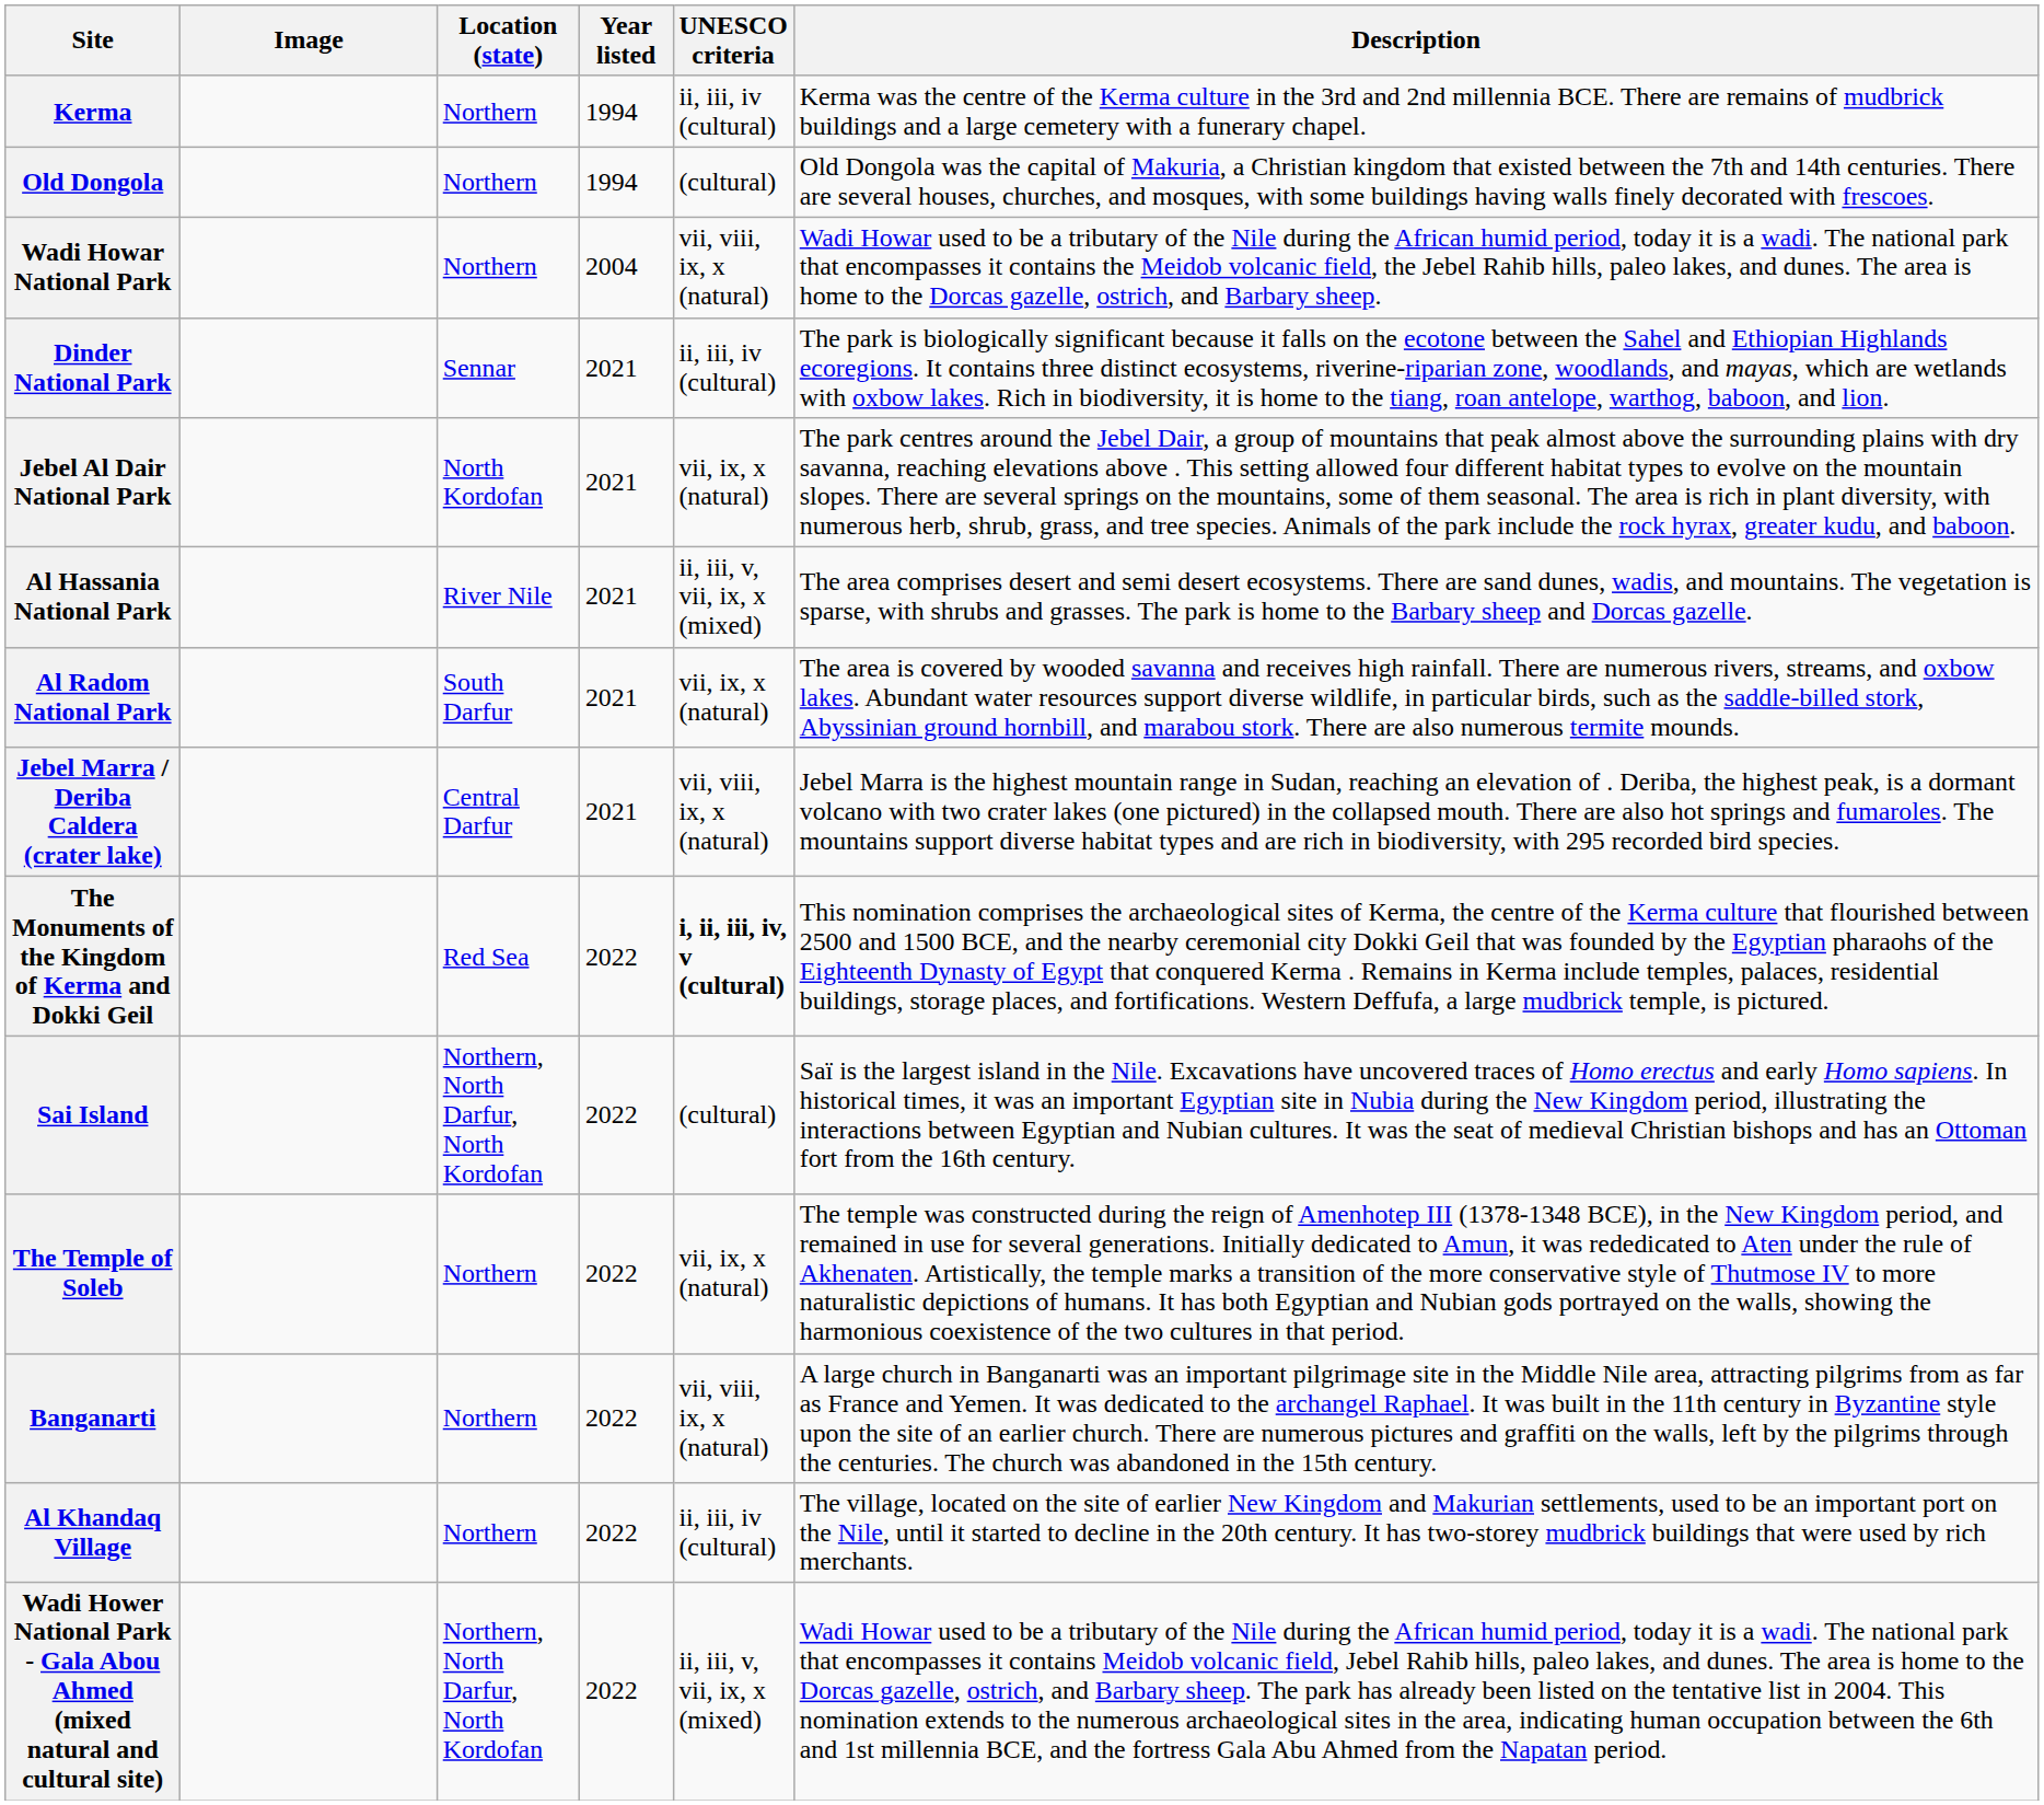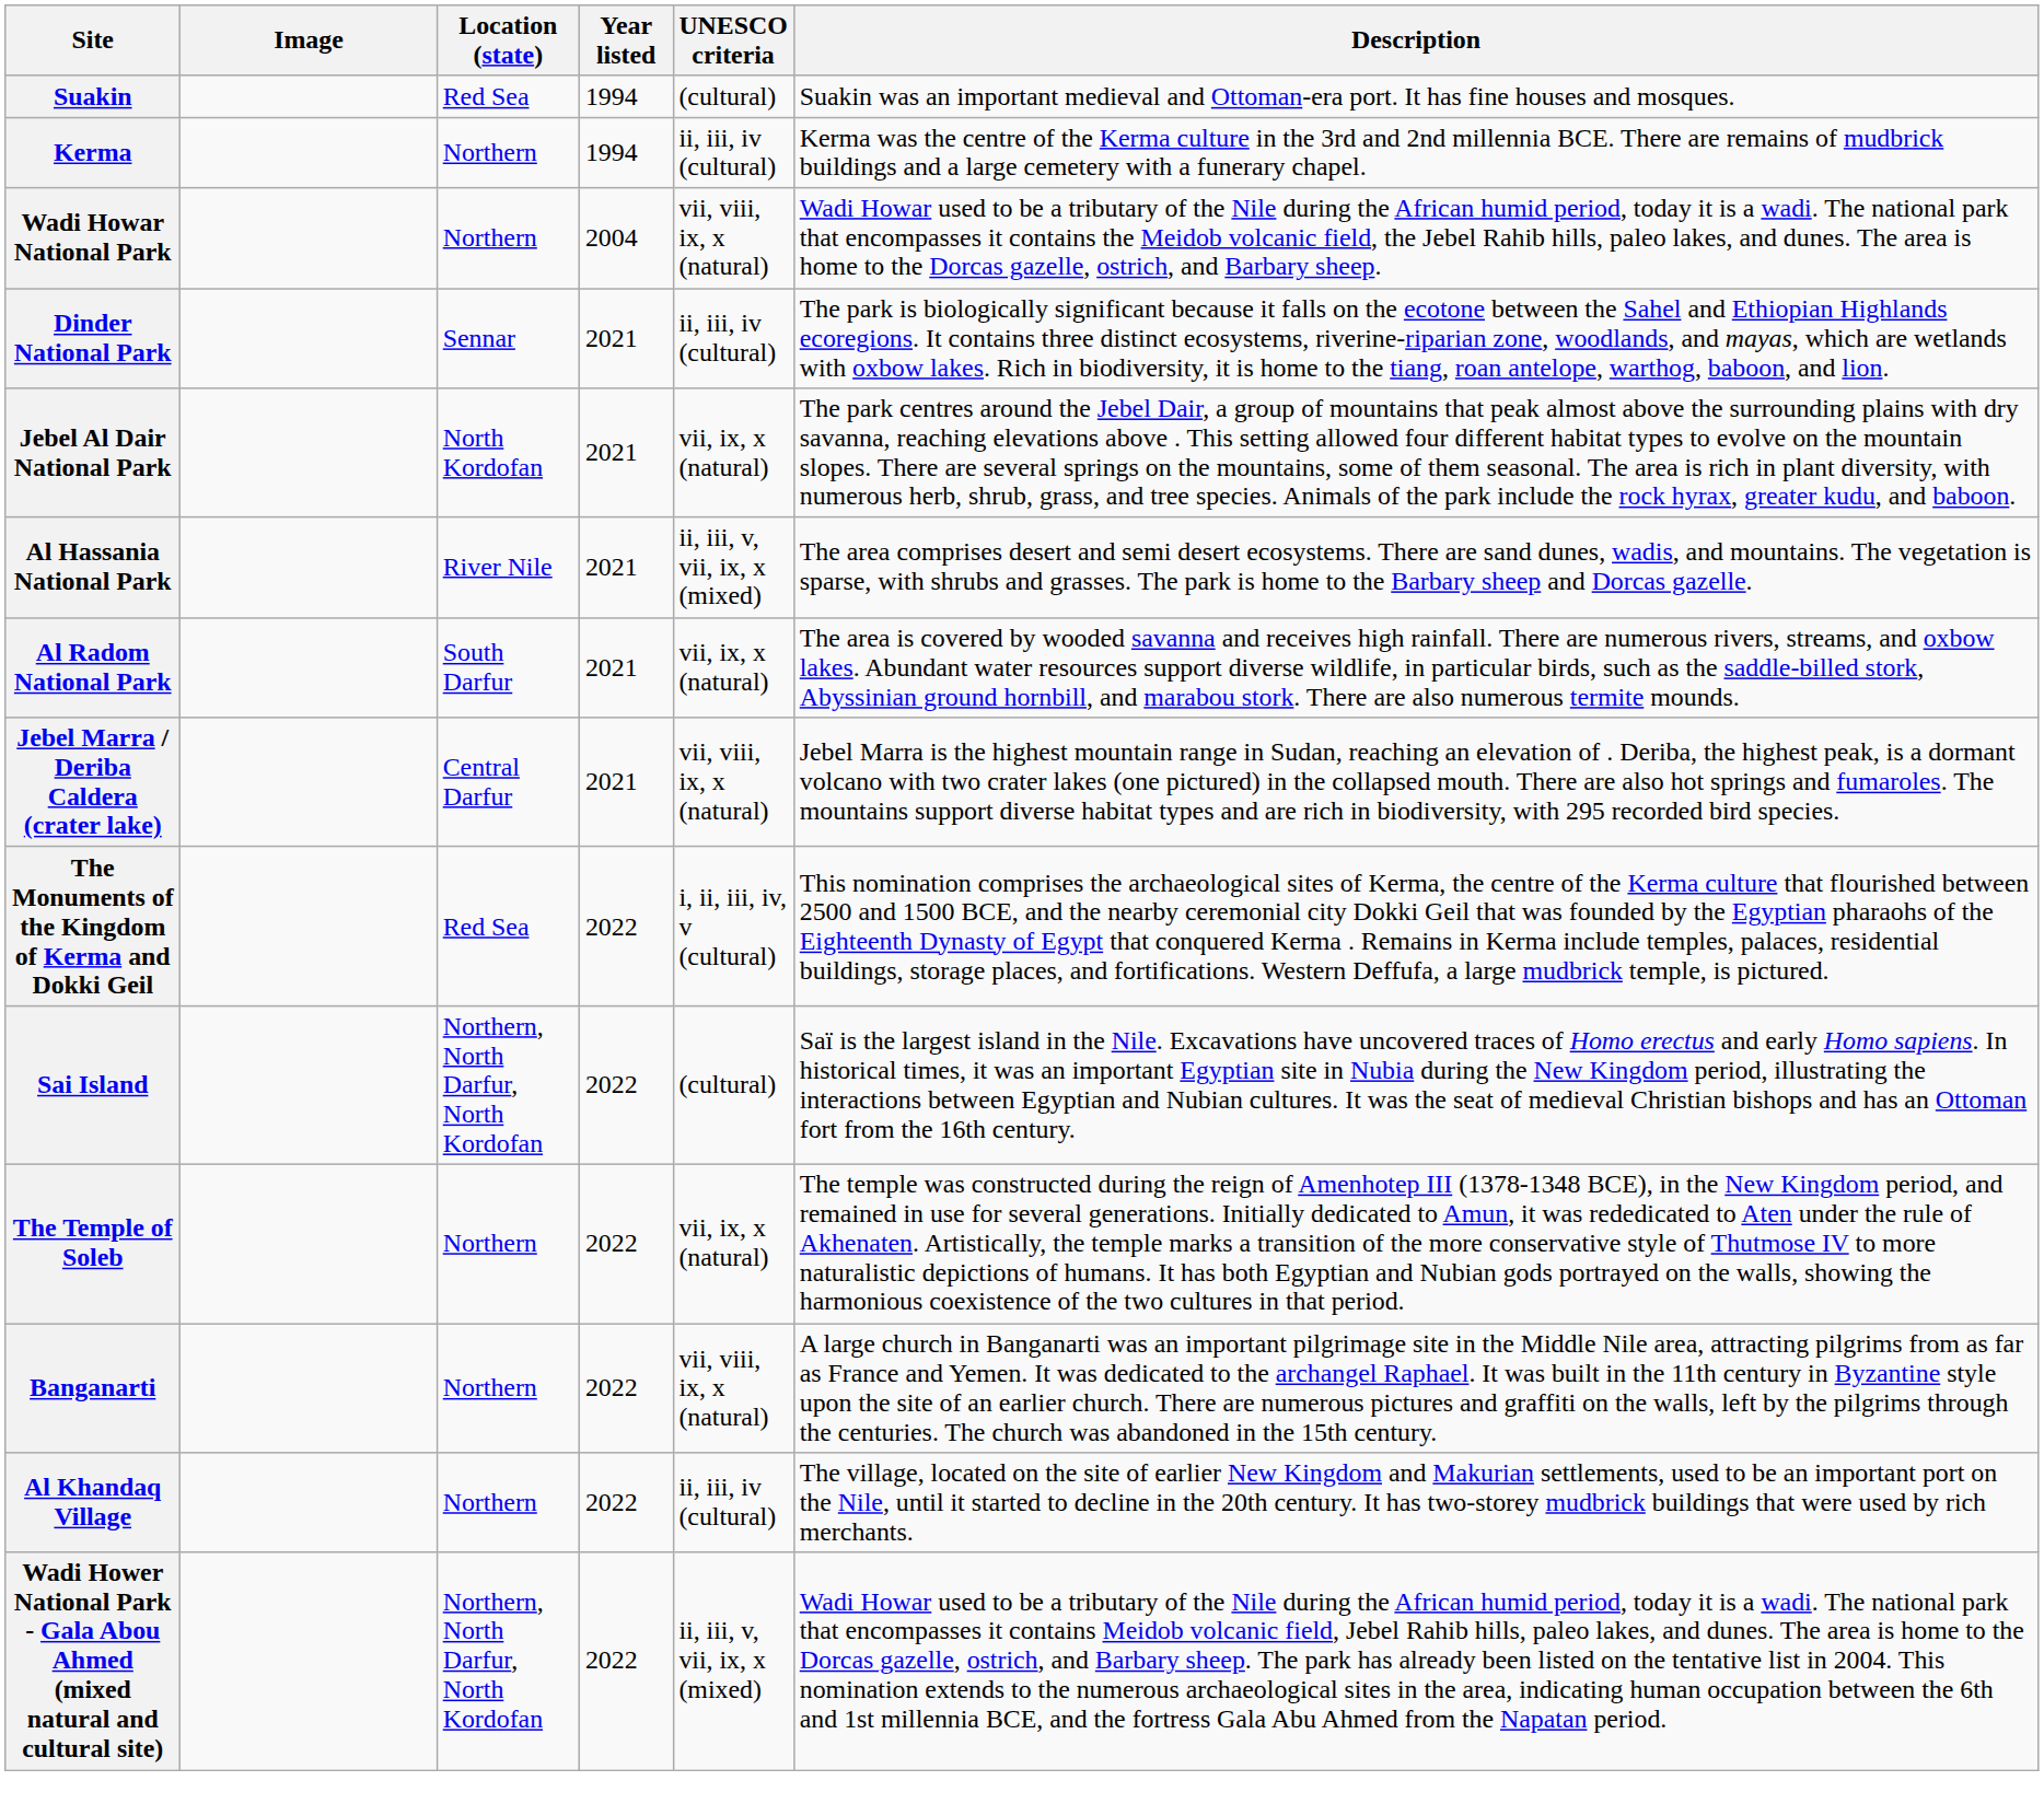+ row: Suakin | Red Sea | 1994 | (cultural) | Suakin was an important medieval and Ottoman-era port. It has fine houses and mosques.
- row: Old Dongola | Northern | 1994 | (cultural) | Old Dongola was the capital of Makuria, a Christian kingdom that existed between the 7th and 14th centuries. There are several houses, churches, and mosques, with some buildings having walls finely decorated with frescoes.
The Monuments of the Kingdom of Kerma and Dokki Geil | UNESCO criteria: bold -> normal
